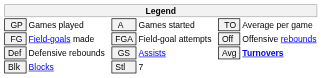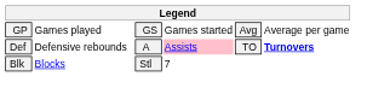GP | column 3: A -> GS
GP | column 5: TO -> Avg
- row: FG | Field-goals made | FGA | Field-goal attempts | Off | Offensive rebounds
Def | column 3: GS -> A
Def | column 4: no background -> pink background
Def | column 5: Avg -> TO
